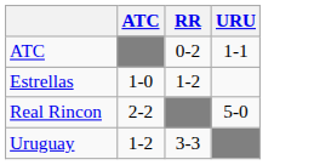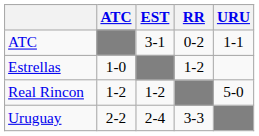+ column: EST | 3-1 | 1-2 | 2-4
Real Rincon | ATC: 2-2 -> 1-2
Uruguay | ATC: 1-2 -> 2-2
